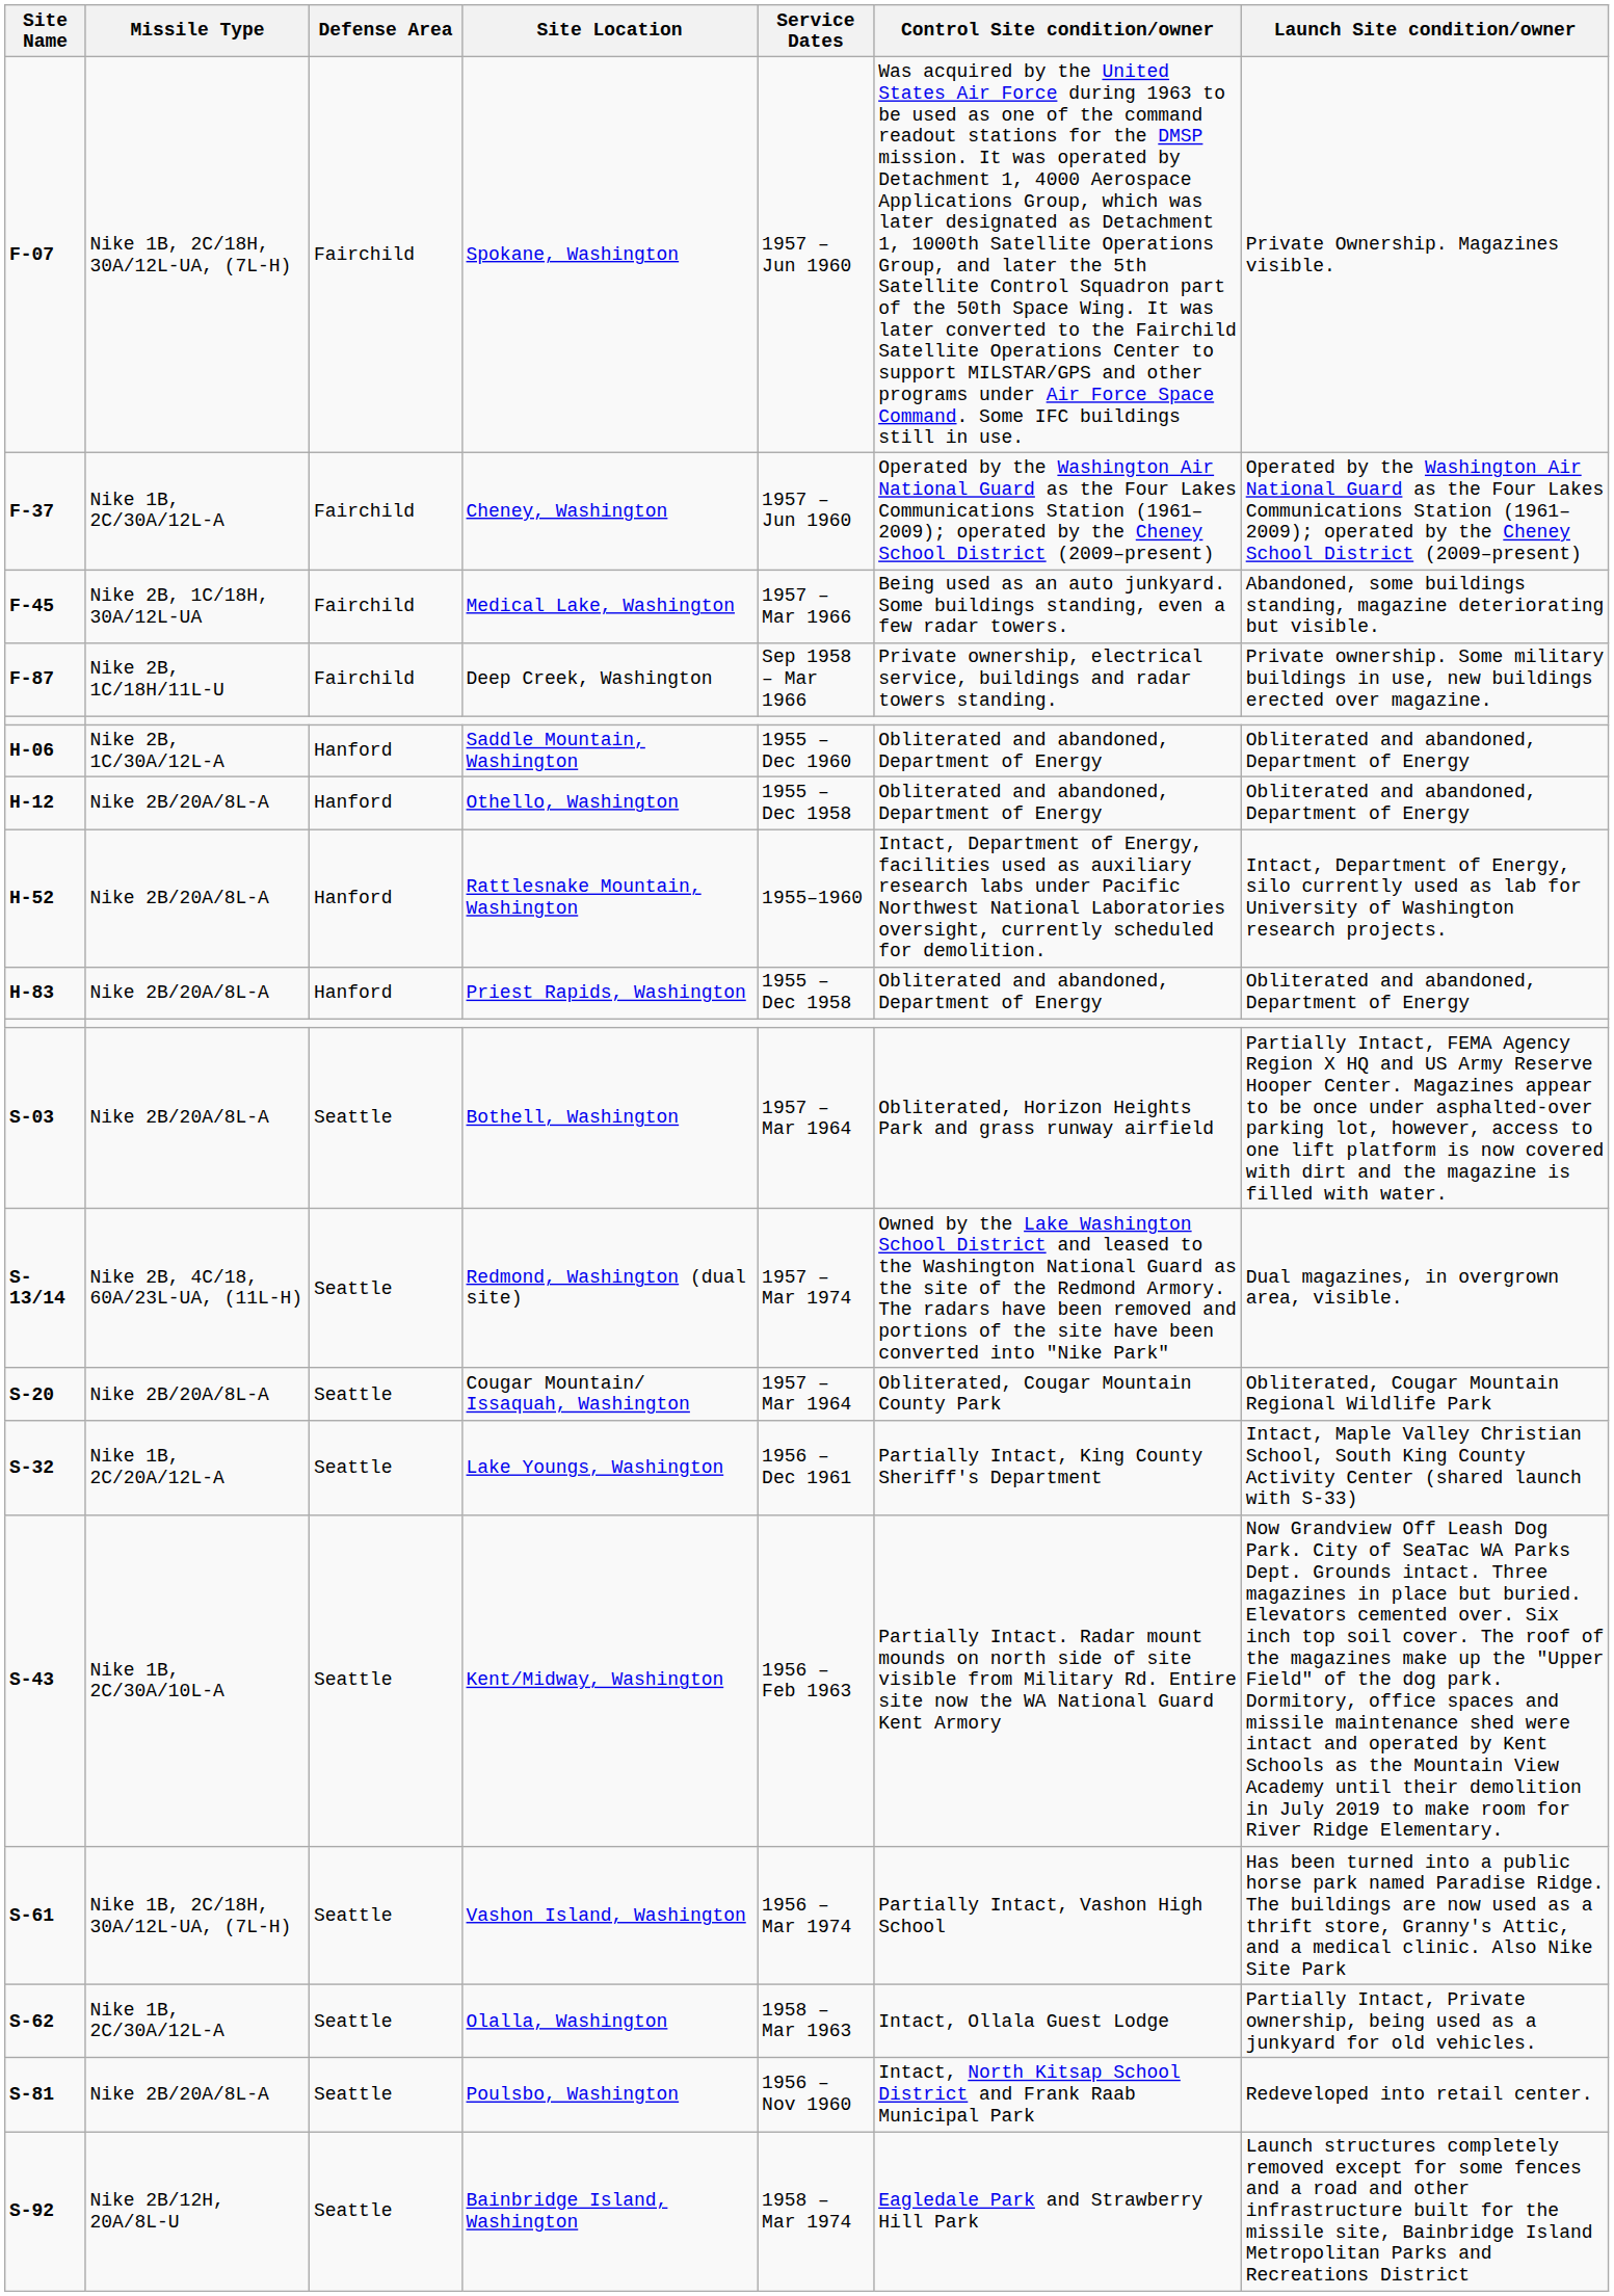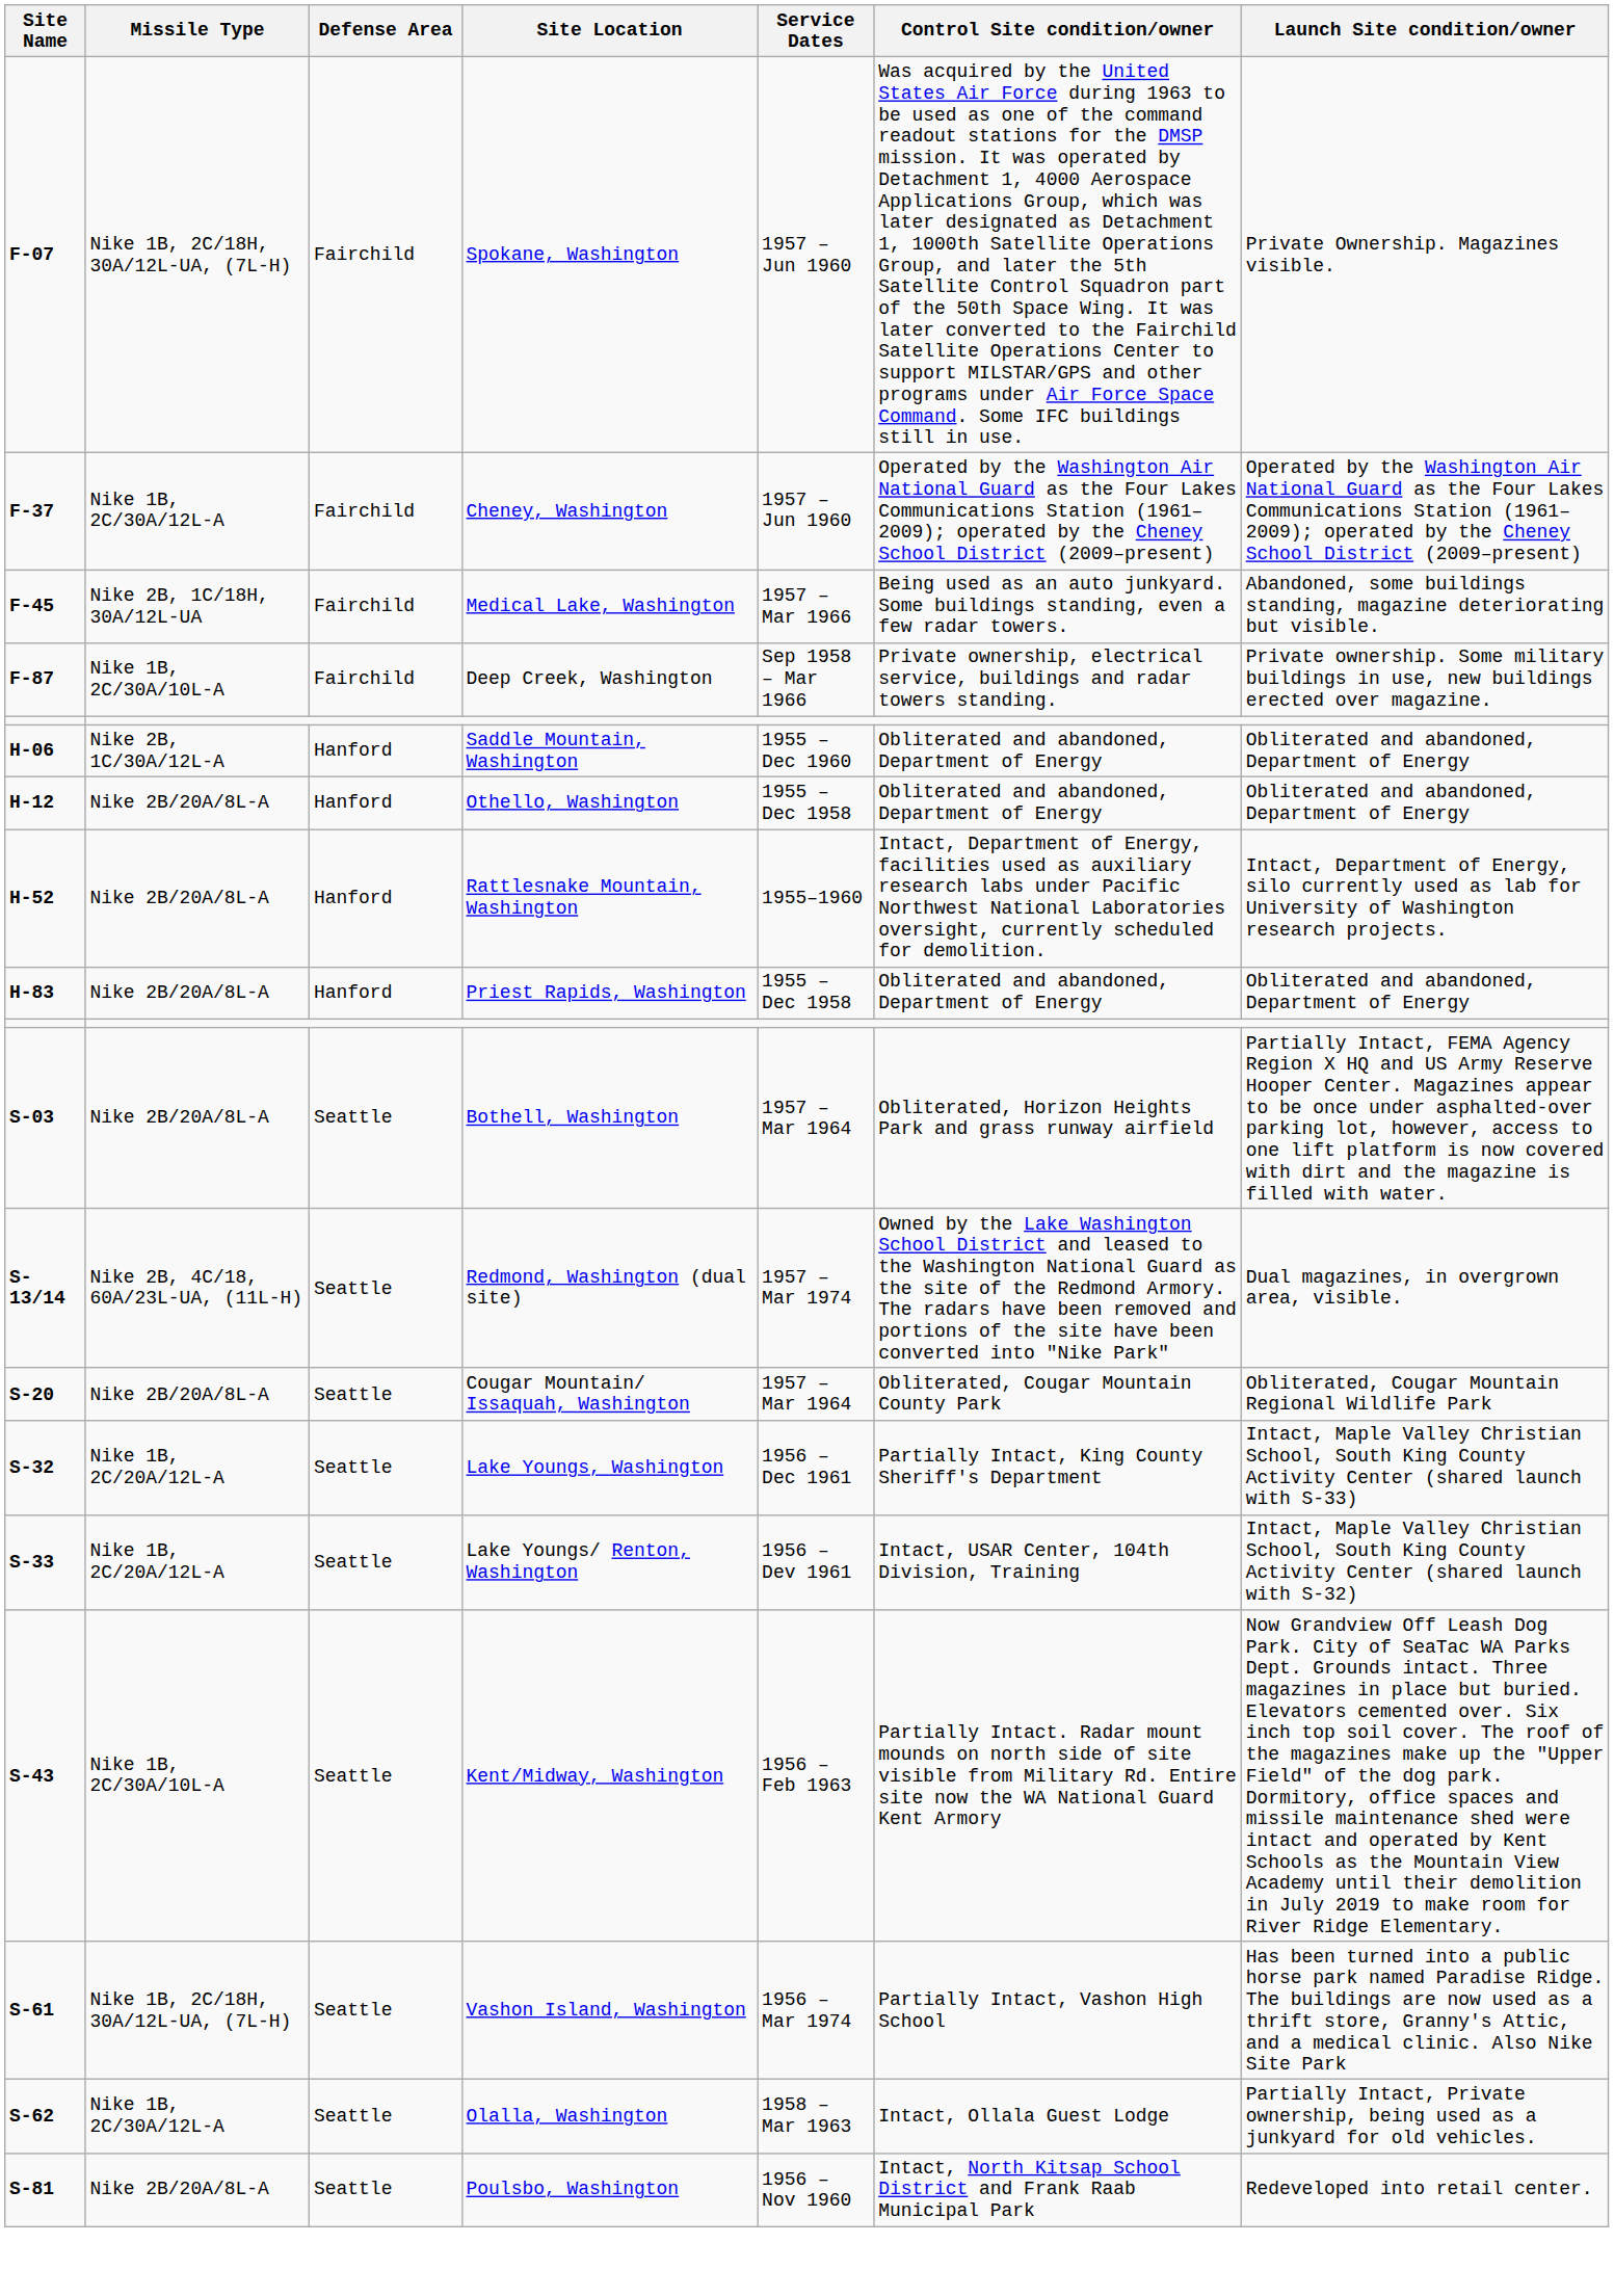Deep Creek, Washington | Missile Type: Nike 2B, 1C/18H/11L-U -> Nike 1B, 2C/30A/10L-A
+ row: S-33 | Nike 1B, 2C/20A/12L-A | Seattle | Lake Youngs/ Renton, Washington | 1956 – Dev 1961 | Intact, USAR Center, 104th Division, Training | Intact, Maple Valley Christian School, South King County Activity Center (shared launch with S-32)
- row: S-92 | Nike 2B/12H, 20A/8L-U | Seattle | Bainbridge Island, Washington | 1958 – Mar 1974 | Eagledale Park and Strawberry Hill Park | Launch structures completely removed except for some fences and a road and other infrastructure built for the missile site, Bainbridge Island Metropolitan Parks and Recreations District
